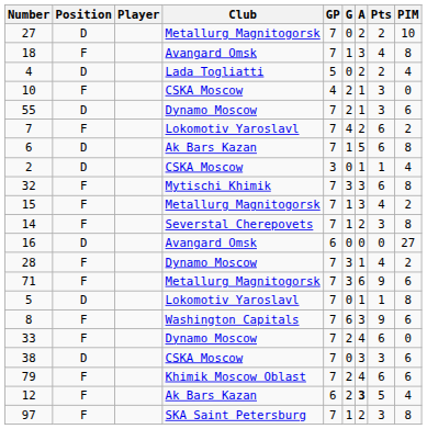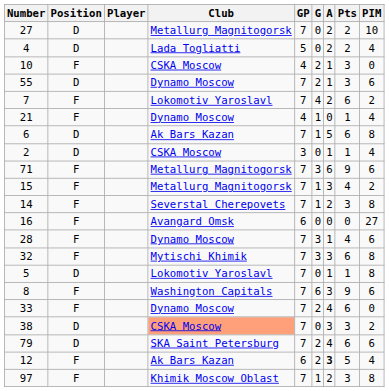- row: 18 | F | Avangard Omsk | 7 | 1 | 3 | 4 | 8
+ row: 21 | F | Dynamo Moscow | 4 | 1 | 0 | 1 | 4
rows swapped: 71 <-> 32
16 | Position: D -> F
28 | PIM: 2 -> 6
38 | Club: no background -> lightsalmon background
38 | PIM: 6 -> 2
79 | Position: F -> D
79 | Club: Khimik Moscow Oblast -> SKA Saint Petersburg
97 | Club: SKA Saint Petersburg -> Khimik Moscow Oblast
